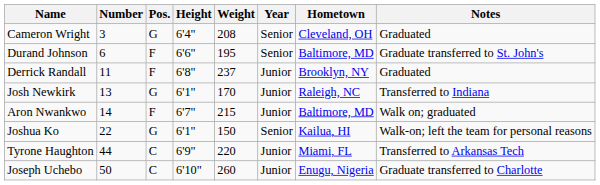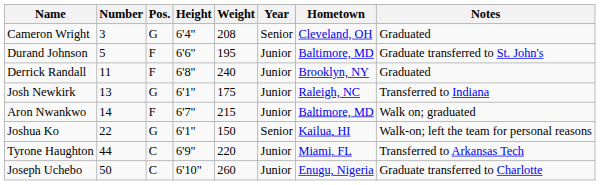Durand Johnson | Number: 6 -> 5
Durand Johnson | Year: Senior -> Junior
Derrick Randall | Weight: 237 -> 240
Josh Newkirk | Weight: 170 -> 175
